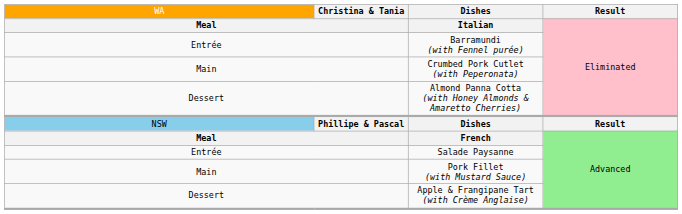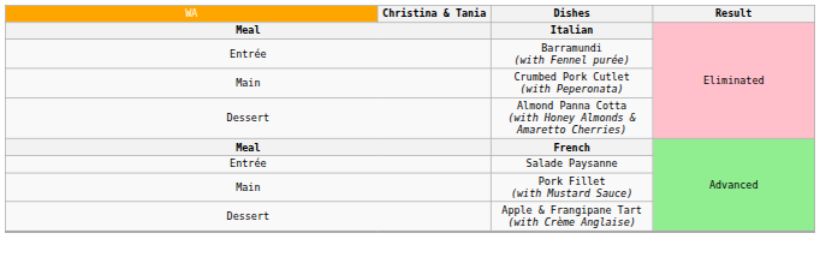- row: NSW | Phillipe & Pascal | Dishes | Result
